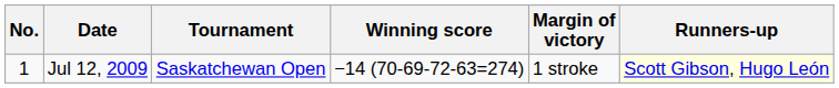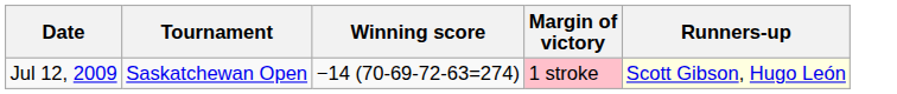- column: No. | 1
Jul 12, 2009 | Margin of victory: no background -> pink background
